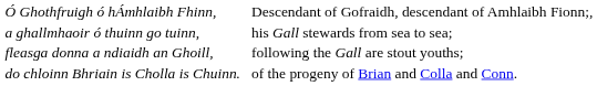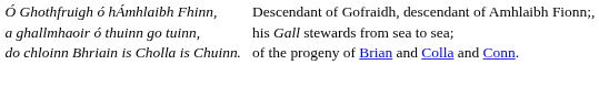- row: fleasga donna a ndiaidh an Ghoill, | following the Gall are stout youths;
